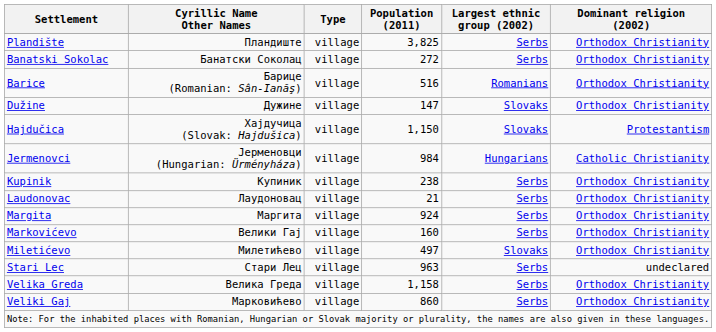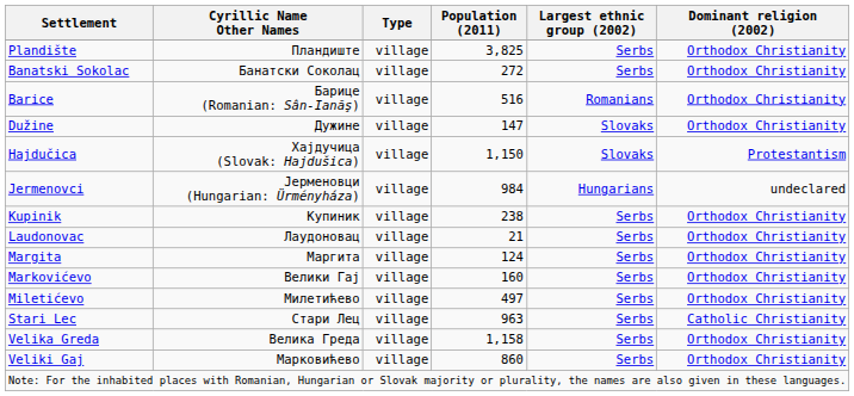Jermenovci | Dominant religion (2002): Catholic Christianity -> undeclared
Margita | Population (2011): 924 -> 124
Miletićevo | Largest ethnic group (2002): Slovaks -> Serbs
Stari Lec | Dominant religion (2002): undeclared -> Catholic Christianity
